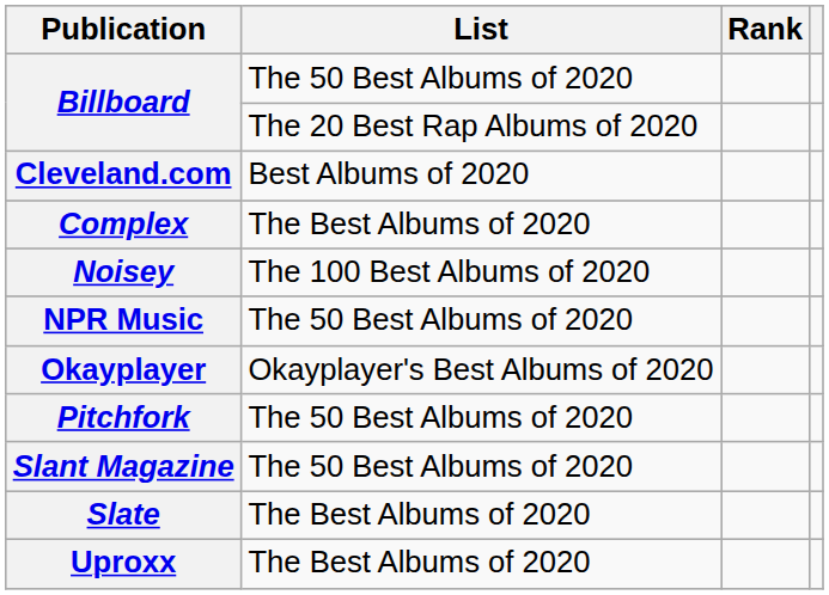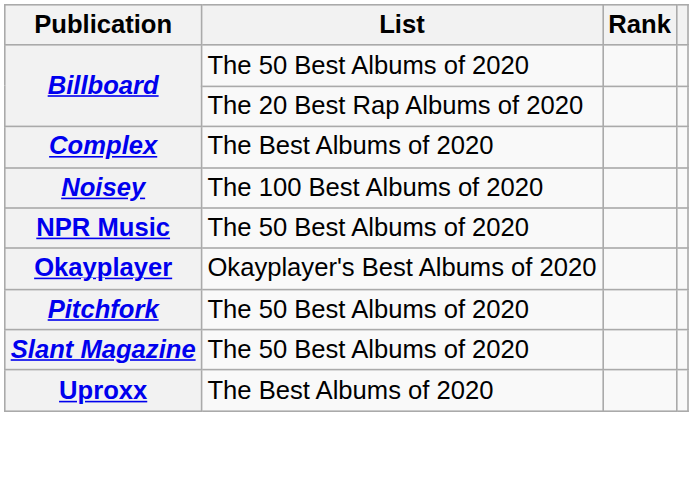- row: Cleveland.com | Best Albums of 2020
- row: Slate | The Best Albums of 2020
